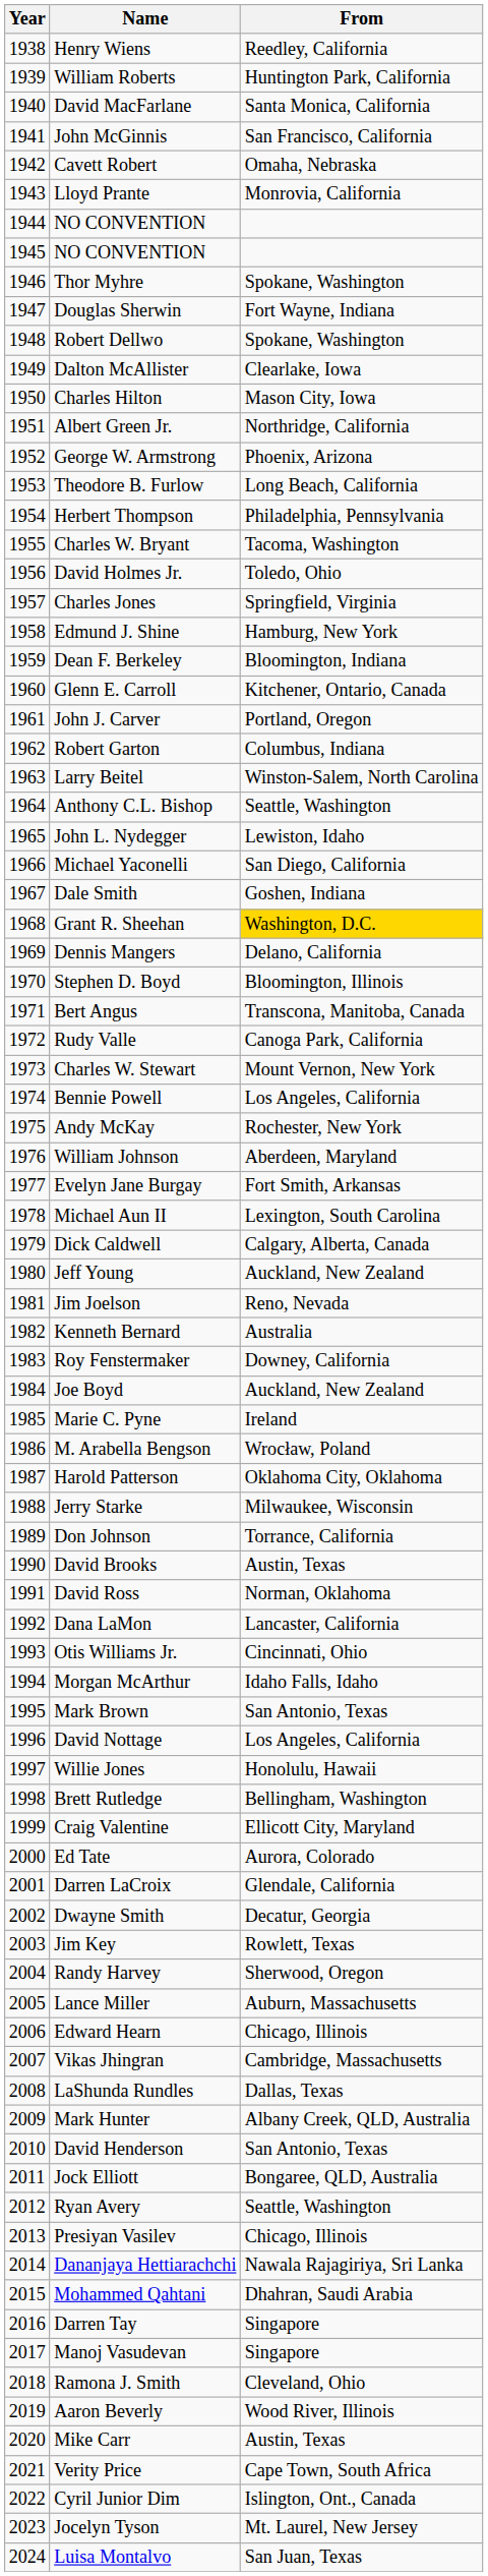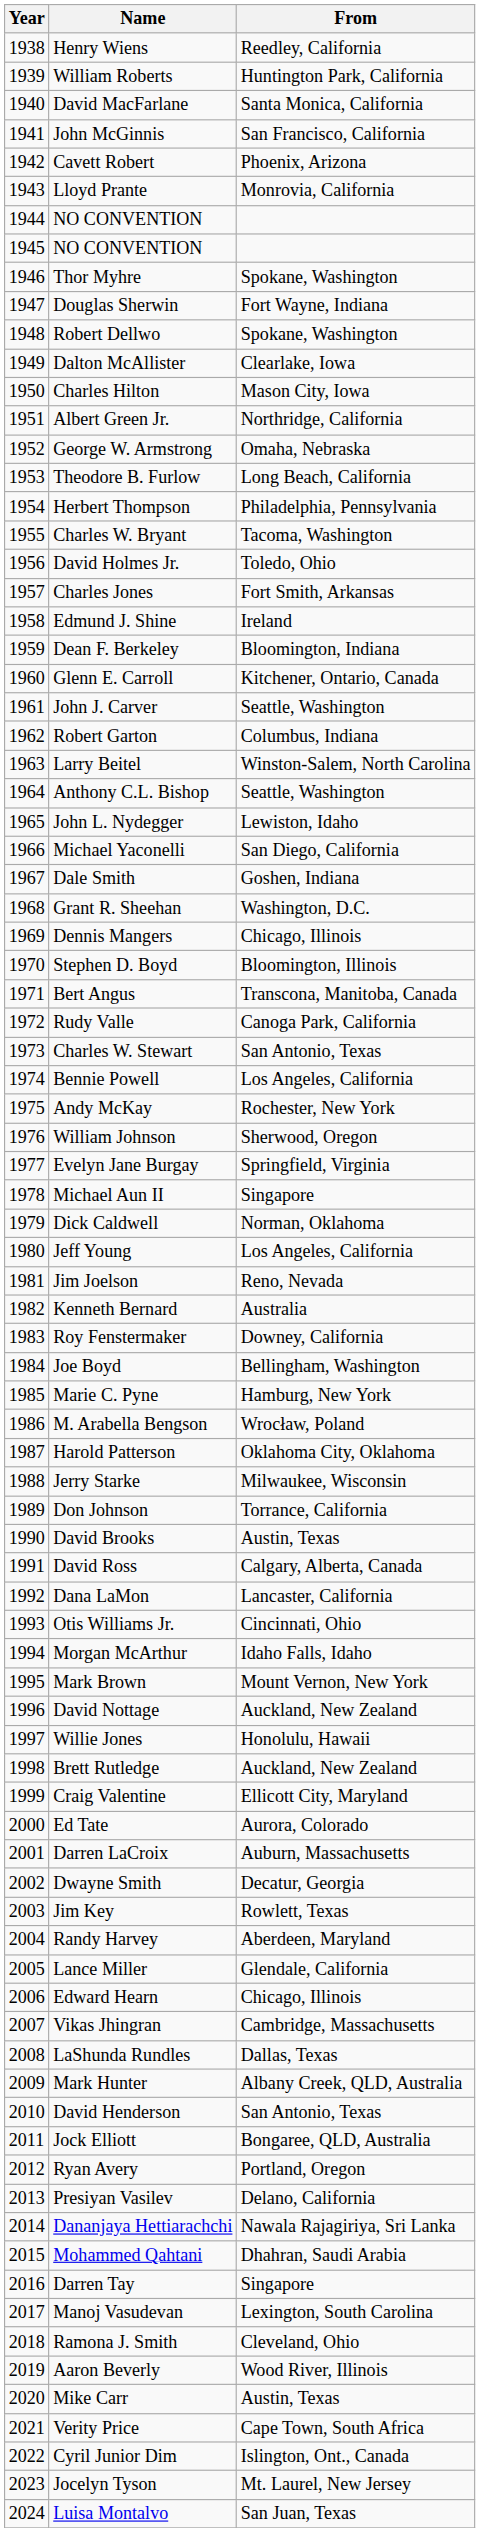Cavett Robert | From: Omaha, Nebraska -> Phoenix, Arizona
George W. Armstrong | From: Phoenix, Arizona -> Omaha, Nebraska
Charles Jones | From: Springfield, Virginia -> Fort Smith, Arkansas
Edmund J. Shine | From: Hamburg, New York -> Ireland
John J. Carver | From: Portland, Oregon -> Seattle, Washington
Grant R. Sheehan | From: gold background -> no background
Dennis Mangers | From: Delano, California -> Chicago, Illinois
Charles W. Stewart | From: Mount Vernon, New York -> San Antonio, Texas
William Johnson | From: Aberdeen, Maryland -> Sherwood, Oregon
Evelyn Jane Burgay | From: Fort Smith, Arkansas -> Springfield, Virginia
Michael Aun II | From: Lexington, South Carolina -> Singapore
Dick Caldwell | From: Calgary, Alberta, Canada -> Norman, Oklahoma
Jeff Young | From: Auckland, New Zealand -> Los Angeles, California
Joe Boyd | From: Auckland, New Zealand -> Bellingham, Washington
Marie C. Pyne | From: Ireland -> Hamburg, New York
David Ross | From: Norman, Oklahoma -> Calgary, Alberta, Canada
Mark Brown | From: San Antonio, Texas -> Mount Vernon, New York
David Nottage | From: Los Angeles, California -> Auckland, New Zealand
Brett Rutledge | From: Bellingham, Washington -> Auckland, New Zealand
Darren LaCroix | From: Glendale, California -> Auburn, Massachusetts
Randy Harvey | From: Sherwood, Oregon -> Aberdeen, Maryland
Lance Miller | From: Auburn, Massachusetts -> Glendale, California
Ryan Avery | From: Seattle, Washington -> Portland, Oregon
Presiyan Vasilev | From: Chicago, Illinois -> Delano, California
Manoj Vasudevan | From: Singapore -> Lexington, South Carolina
